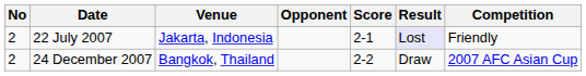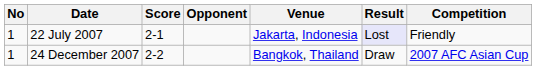columns swapped: Venue <-> Score
22 July 2007 | No: 2 -> 1
24 December 2007 | No: 2 -> 1
